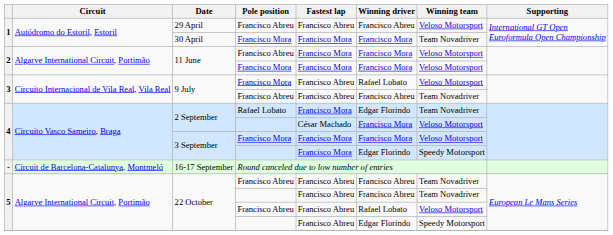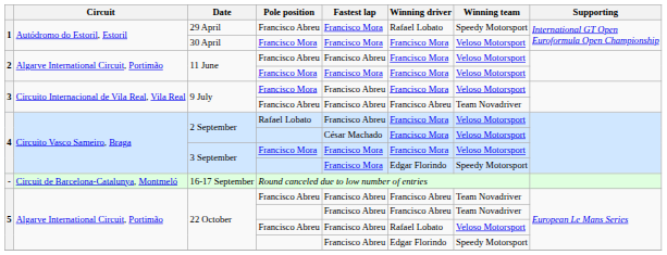29 April | Fastest lap: Francisco Abreu -> Francisco Mora
29 April | Winning driver: Francisco Abreu -> Rafael Lobato
29 April | Winning team: Veloso Motorsport -> Speedy Motorsport
30 April | Winning team: Team Novadriver -> Veloso Motorsport
11 June / Francisco Abreu | Fastest lap: Francisco Mora -> Francisco Abreu
9 July / Francisco Mora | Winning driver: Rafael Lobato -> Francisco Mora
2 September / Rafael Lobato | Fastest lap: Francisco Mora -> Francisco Abreu
2 September / Rafael Lobato | Winning driver: Edgar Florindo -> Francisco Mora
2 September / Rafael Lobato | Winning team: Team Novadriver -> Veloso Motorsport
